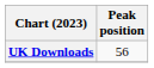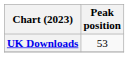UK Downloads | Peak position: 56 -> 53
